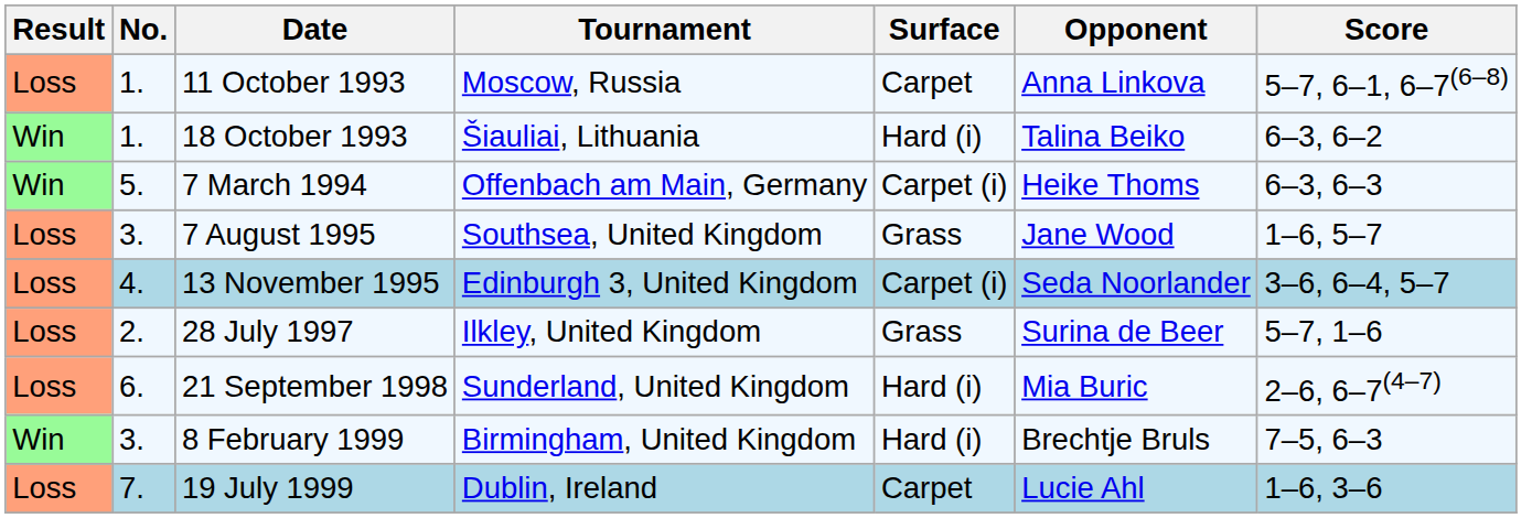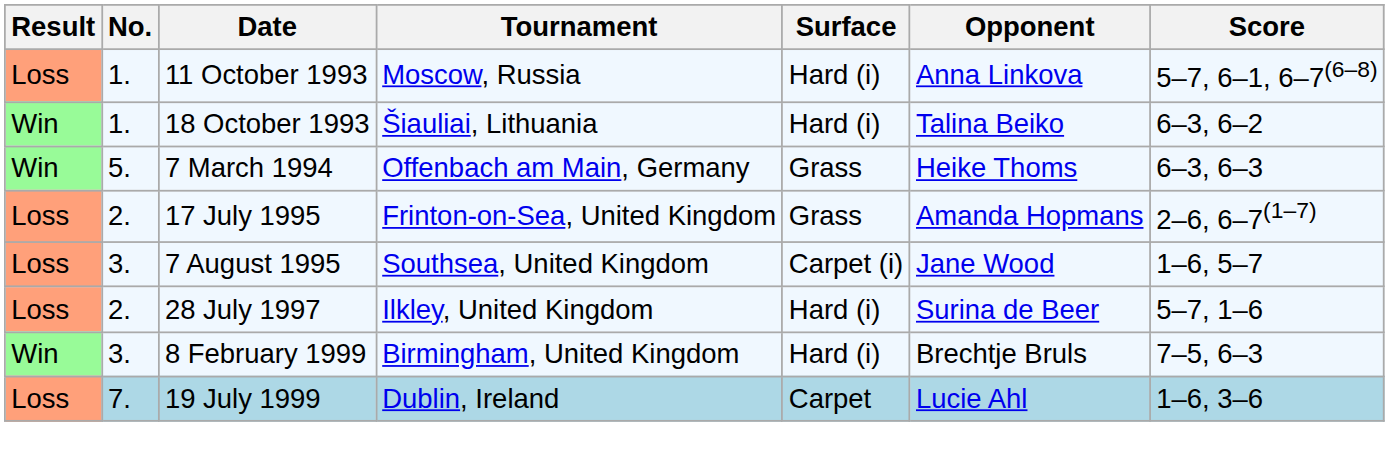11 October 1993 | Surface: Carpet -> Hard (i)
7 March 1994 | Surface: Carpet (i) -> Grass
+ row: Loss | 2. | 17 July 1995 | Frinton-on-Sea, United Kingdom | Grass | Amanda Hopmans | 2–6, 6–7(1–7)
7 August 1995 | Surface: Grass -> Carpet (i)
- row: Loss | 4. | 13 November 1995 | Edinburgh 3, United Kingdom | Carpet (i) | Seda Noorlander | 3–6, 6–4, 5–7
28 July 1997 | Surface: Grass -> Hard (i)
- row: Loss | 6. | 21 September 1998 | Sunderland, United Kingdom | Hard (i) | Mia Buric | 2–6, 6–7(4–7)
